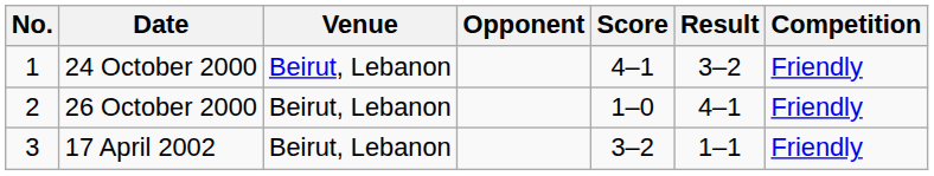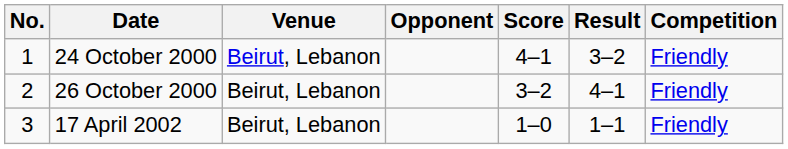26 October 2000 | Score: 1–0 -> 3–2
17 April 2002 | Score: 3–2 -> 1–0
